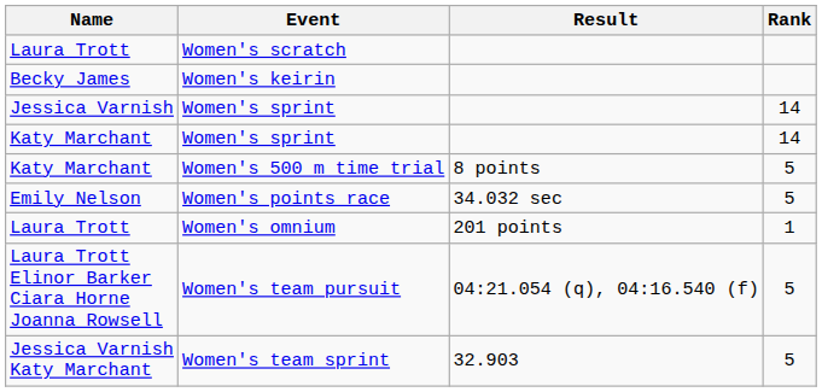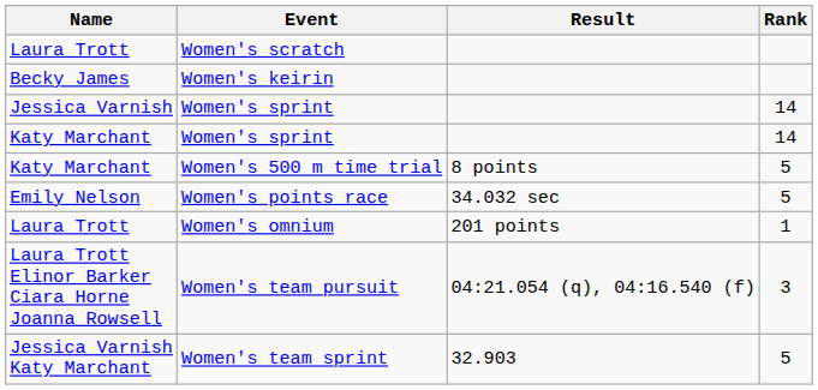Women's team pursuit | Rank: 5 -> 3
